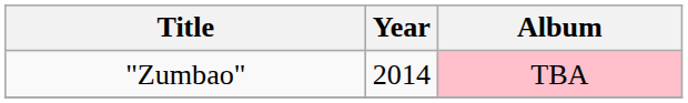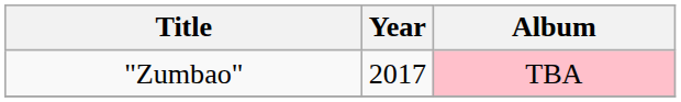"Zumbao" | Year: 2014 -> 2017
